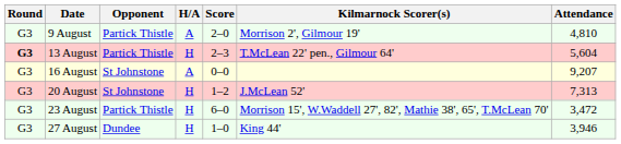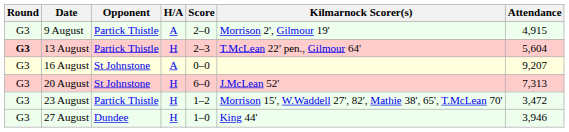9 August | Attendance: 4,810 -> 4,915
20 August | Score: 1–2 -> 6–0
23 August | Score: 6–0 -> 1–2
